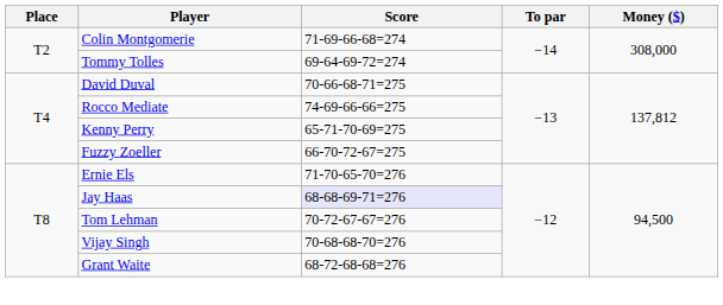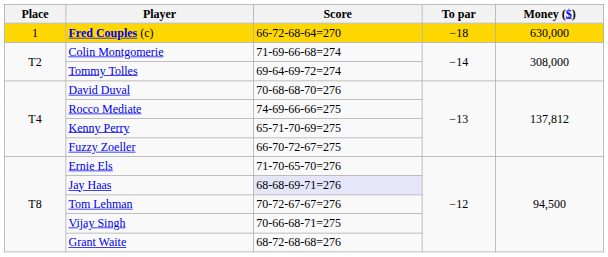+ row: 1 | Fred Couples (c) | 66-72-68-64=270 | −18 | 630,000
David Duval | Score: 70-66-68-71=275 -> 70-68-68-70=276
Vijay Singh | Score: 70-68-68-70=276 -> 70-66-68-71=275
